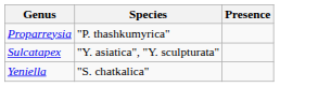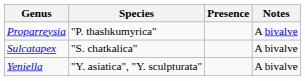+ column: Notes | A bivalve | A bivalve | A bivalve
Sulcatapex | Species: "Y. asiatica", "Y. sculpturata" -> "S. chatkalica"
Yeniella | Species: "S. chatkalica" -> "Y. asiatica", "Y. sculpturata"
